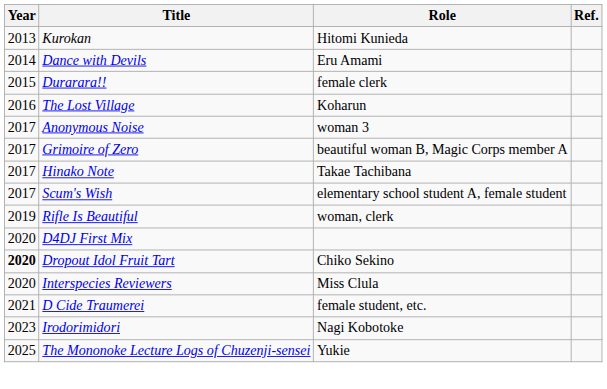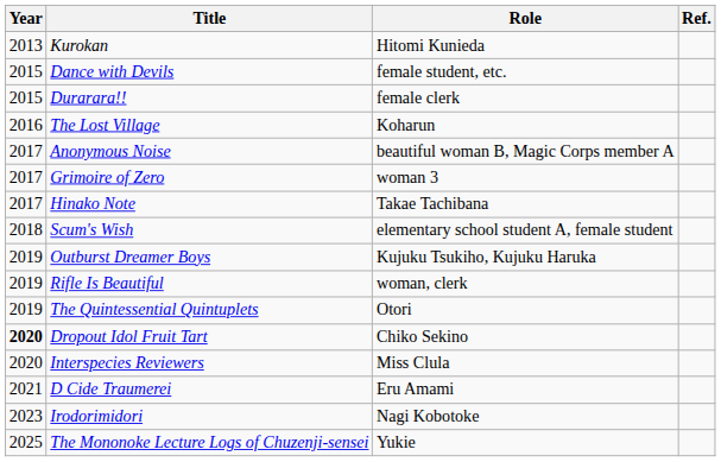Dance with Devils | Year: 2014 -> 2015
Dance with Devils | Role: Eru Amami -> female student, etc.
Anonymous Noise | Role: woman 3 -> beautiful woman B, Magic Corps member A
Grimoire of Zero | Role: beautiful woman B, Magic Corps member A -> woman 3
Scum's Wish | Year: 2017 -> 2018
+ row: 2019 | Outburst Dreamer Boys | Kujuku Tsukiho, Kujuku Haruka
+ row: 2019 | The Quintessential Quintuplets | Otori
- row: 2020 | D4DJ First Mix
D Cide Traumerei | Role: female student, etc. -> Eru Amami
